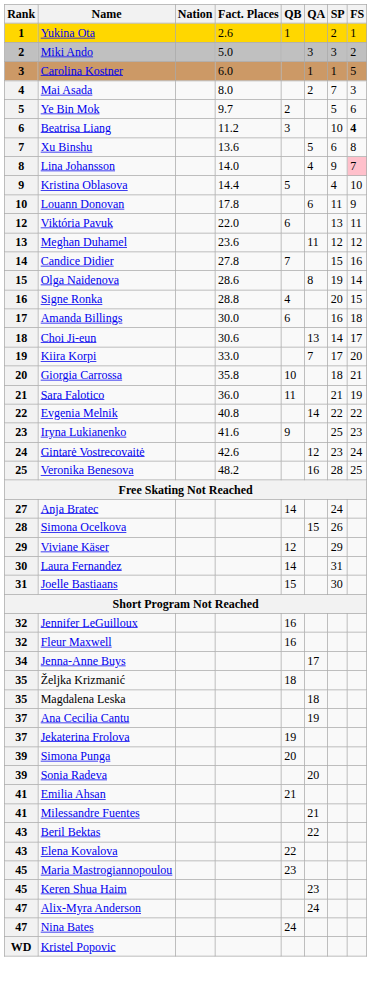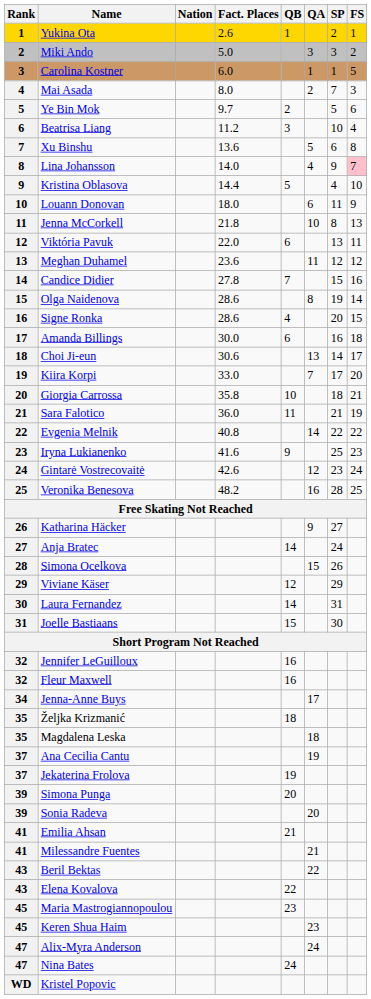Beatrisa Liang | FS: bold -> normal
Louann Donovan | Fact. Places: 17.8 -> 18.0
+ row: 11 | Jenna McCorkell | 21.8 | 10 | 8 | 13
Signe Ronka | Fact. Places: 28.8 -> 28.6
+ row: 26 | Katharina Häcker | 9 | 27
